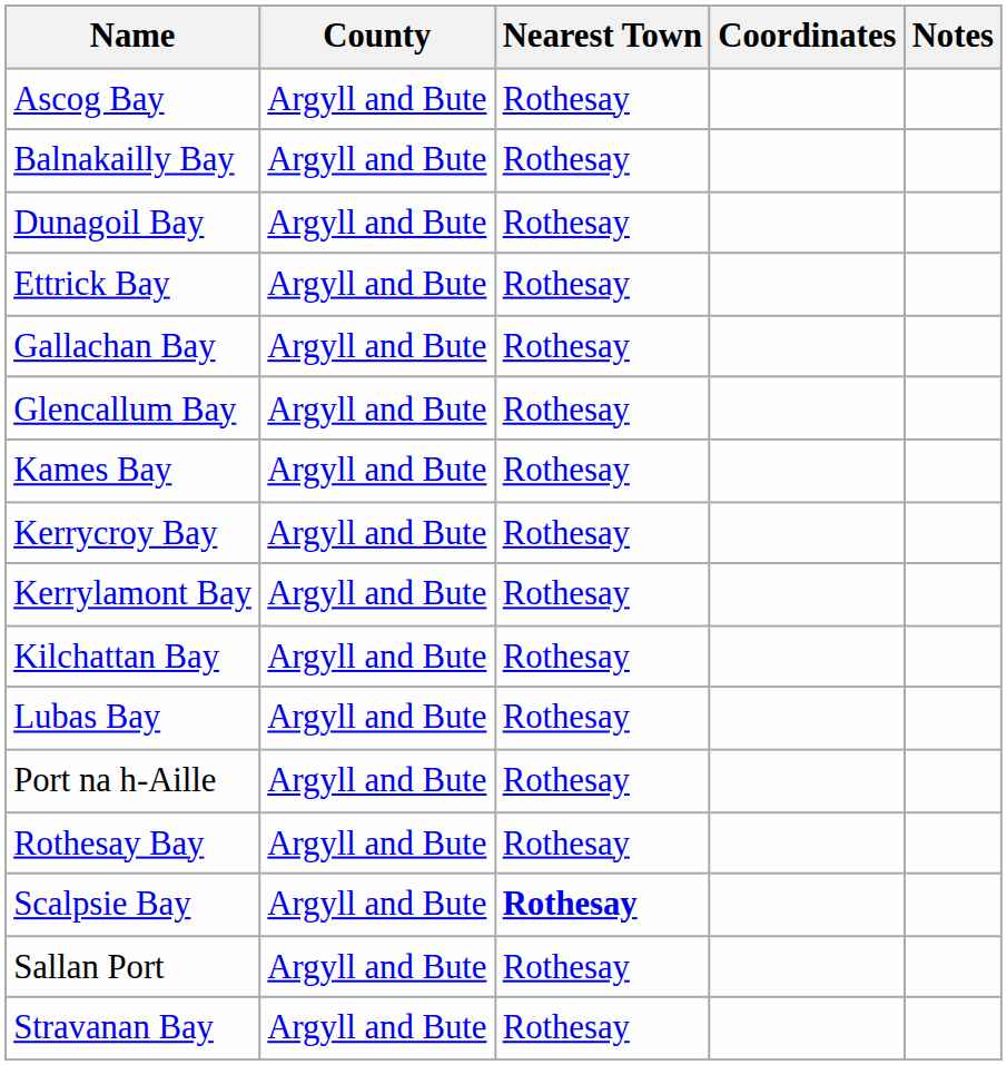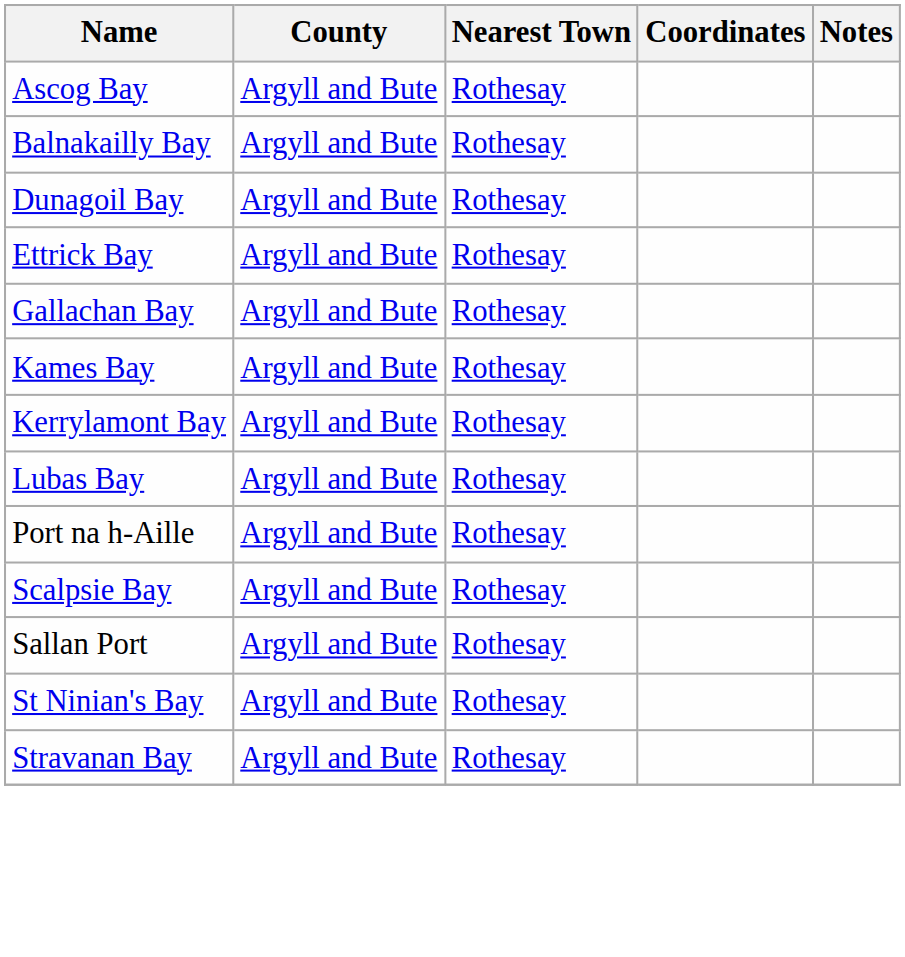- row: Glencallum Bay | Argyll and Bute | Rothesay
- row: Kerrycroy Bay | Argyll and Bute | Rothesay
- row: Kilchattan Bay | Argyll and Bute | Rothesay
- row: Rothesay Bay | Argyll and Bute | Rothesay
Scalpsie Bay | Nearest Town: bold -> normal
+ row: St Ninian's Bay | Argyll and Bute | Rothesay
